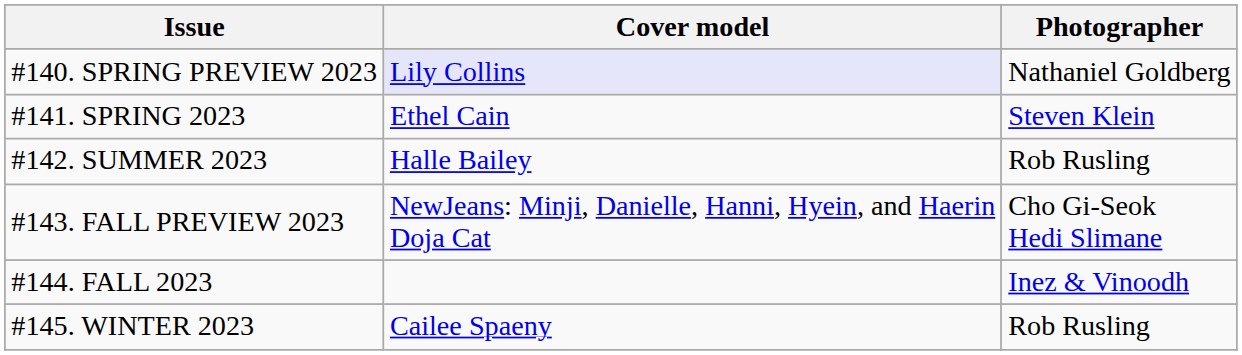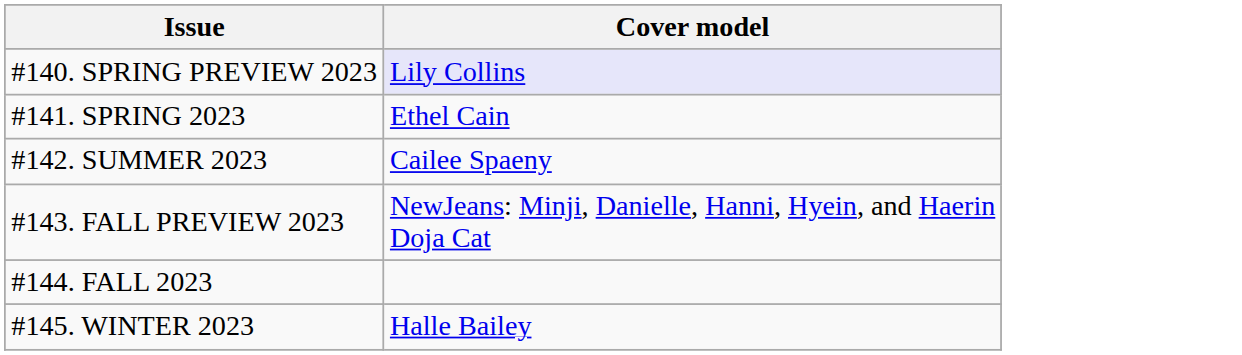- column: Photographer | Nathaniel Goldberg | Steven Klein | Rob Rusling | Cho Gi-Seok Hedi Slimane | Inez & Vinoodh | Rob Rusling
#142. SUMMER 2023 | Cover model: Halle Bailey -> Cailee Spaeny
#145. WINTER 2023 | Cover model: Cailee Spaeny -> Halle Bailey
